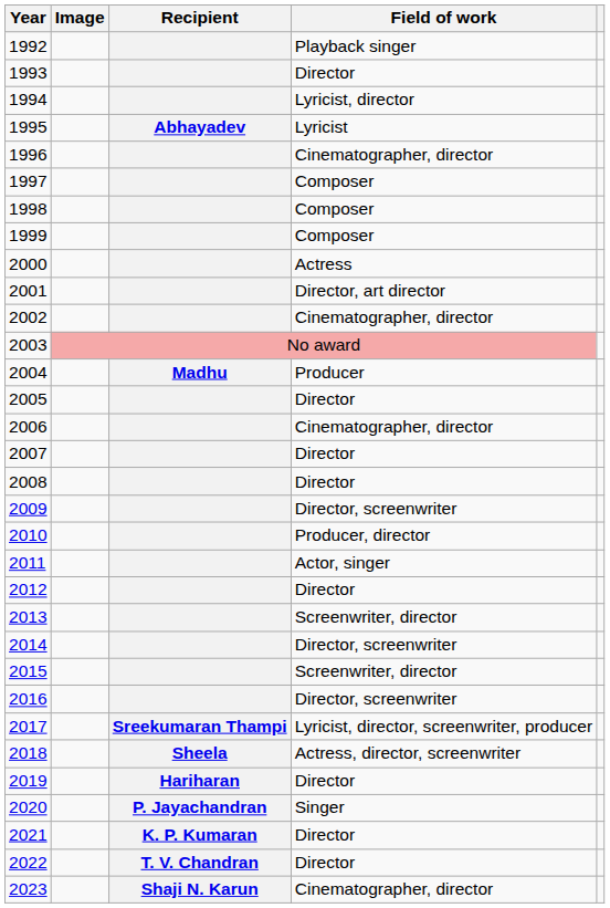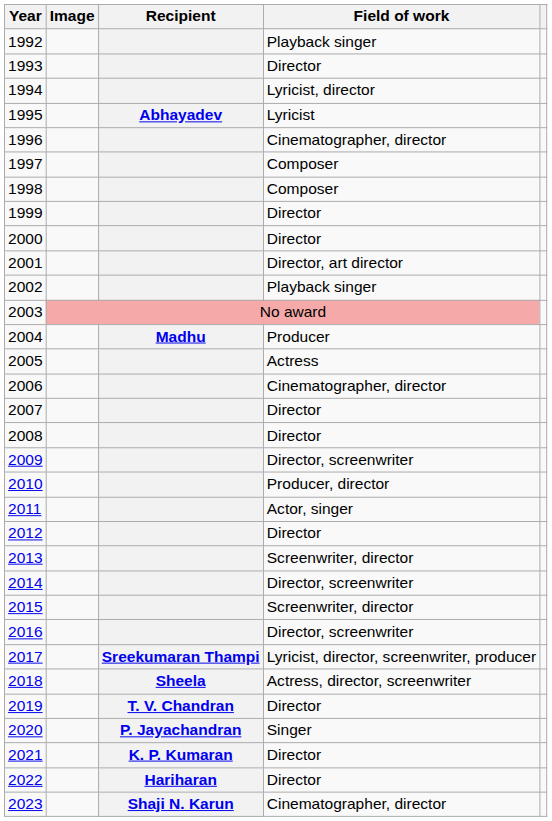1999 | Field of work: Composer -> Director
2000 | Field of work: Actress -> Director
2002 | Field of work: Cinematographer, director -> Playback singer
2005 | Field of work: Director -> Actress
2019 | Recipient: Hariharan -> T. V. Chandran
2022 | Recipient: T. V. Chandran -> Hariharan
